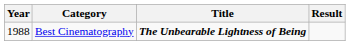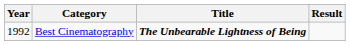Best Cinematography | Year: 1988 -> 1992
